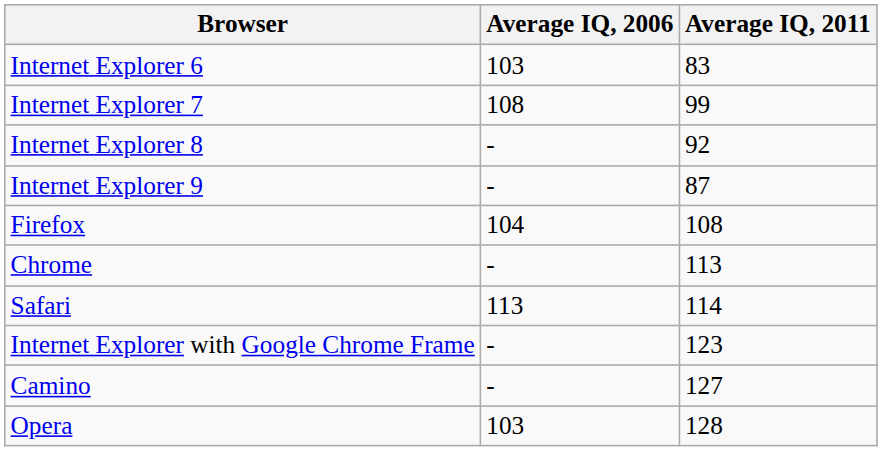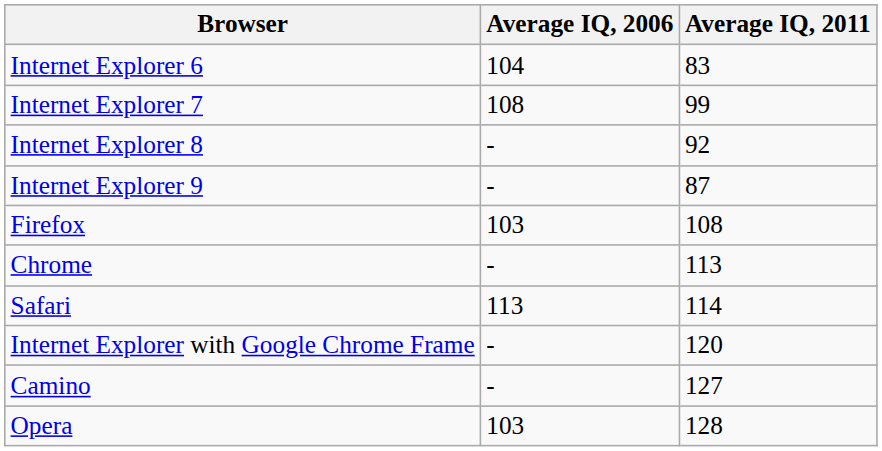Internet Explorer 6 | Average IQ, 2006: 103 -> 104
Firefox | Average IQ, 2006: 104 -> 103
Internet Explorer with Google Chrome Frame | Average IQ, 2011: 123 -> 120
